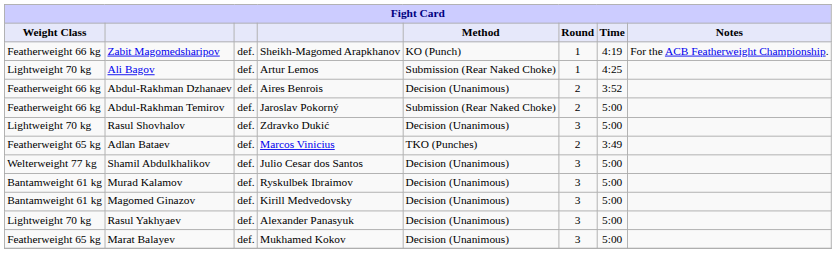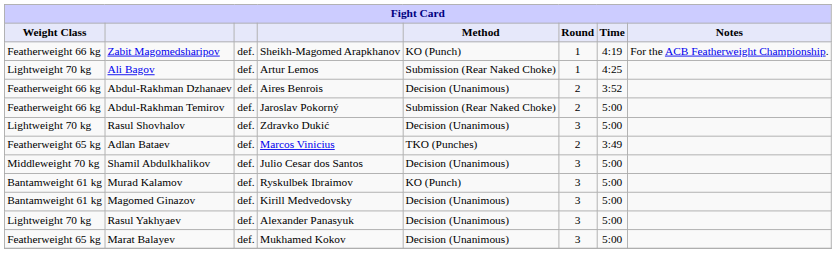Shamil Abdulkhalikov | Weight Class: Welterweight 77 kg -> Middleweight 70 kg
Murad Kalamov | Method: Decision (Unanimous) -> KO (Punch)
